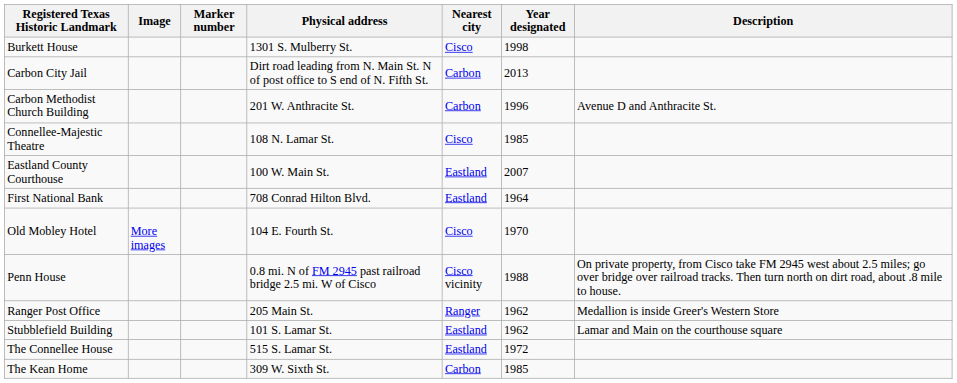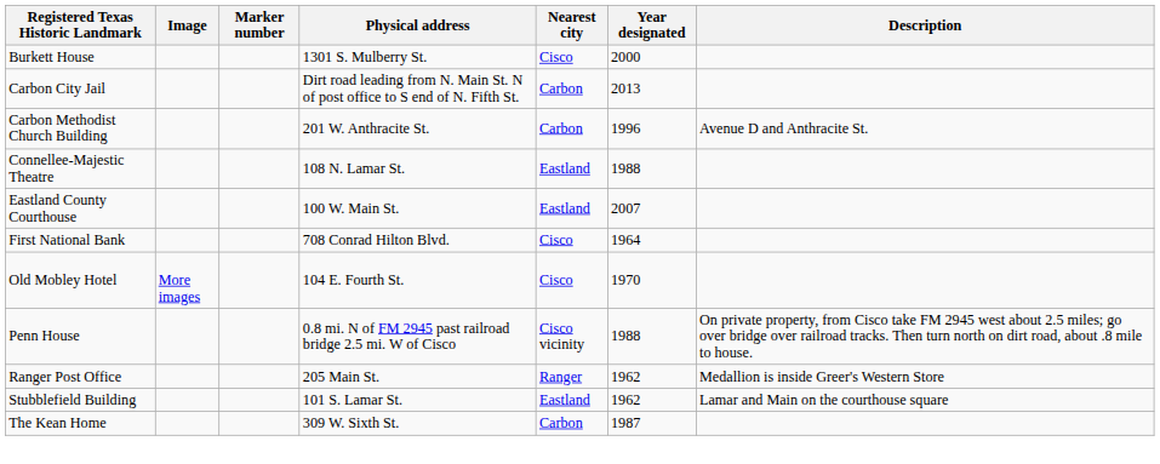Burkett House | Year designated: 1998 -> 2000
Connellee-Majestic Theatre | Nearest city: Cisco -> Eastland
Connellee-Majestic Theatre | Year designated: 1985 -> 1988
First National Bank | Nearest city: Eastland -> Cisco
- row: The Connellee House | 515 S. Lamar St. | Eastland | 1972
The Kean Home | Year designated: 1985 -> 1987
